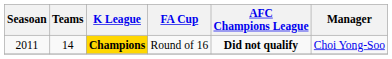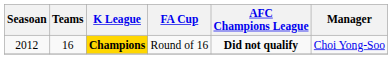Champions | Seasoan: 2011 -> 2012
Champions | Teams: 14 -> 16
